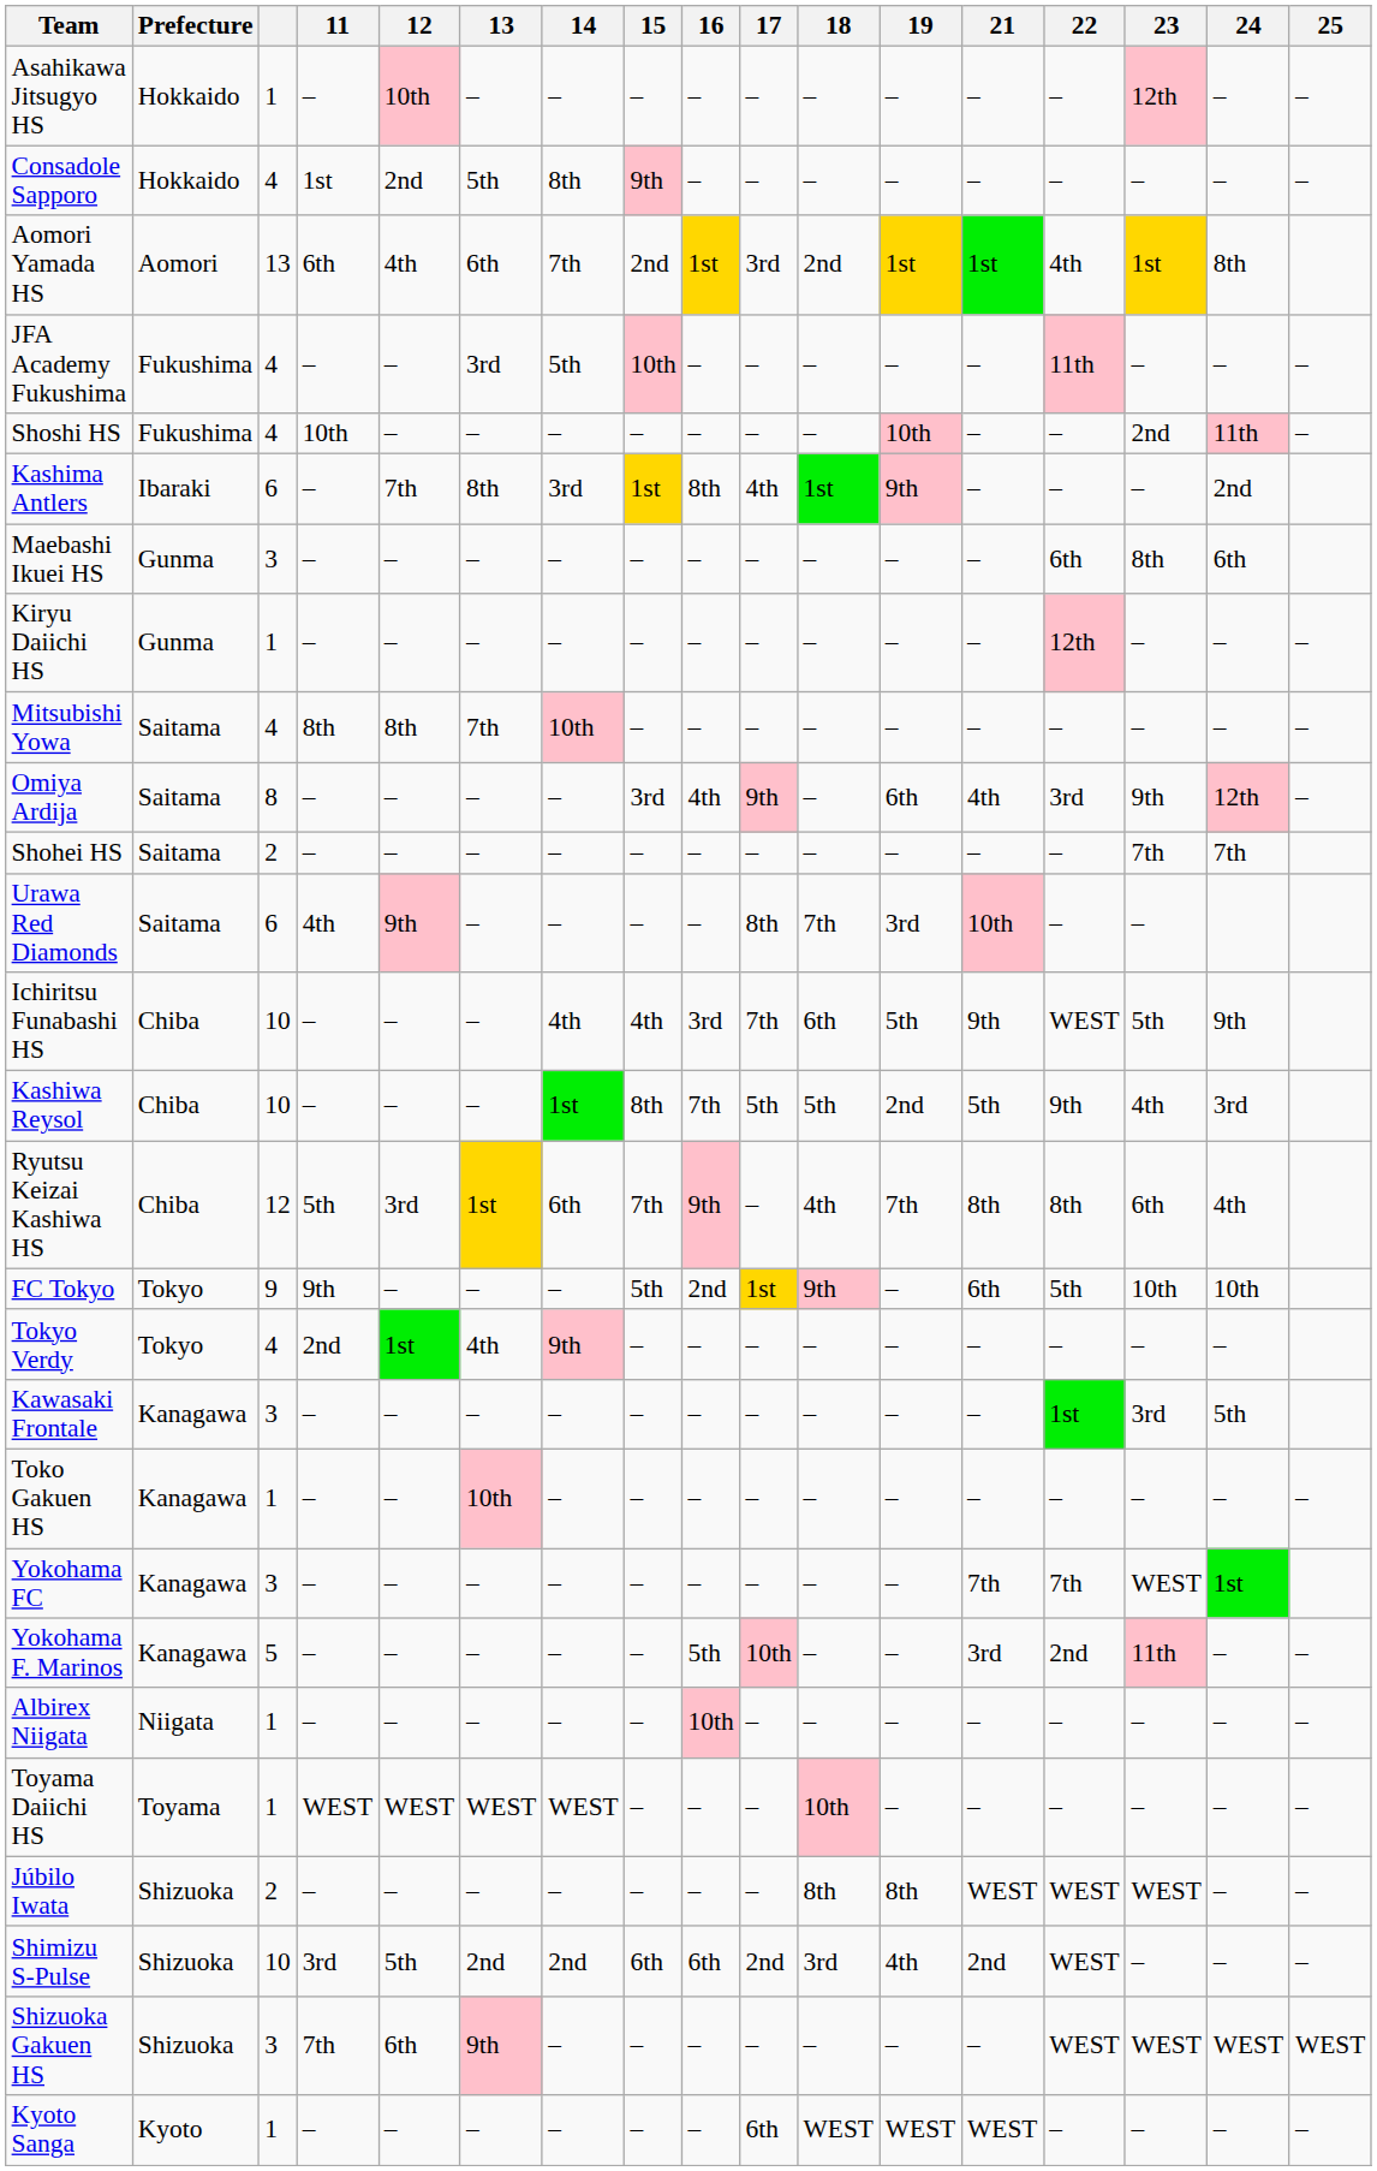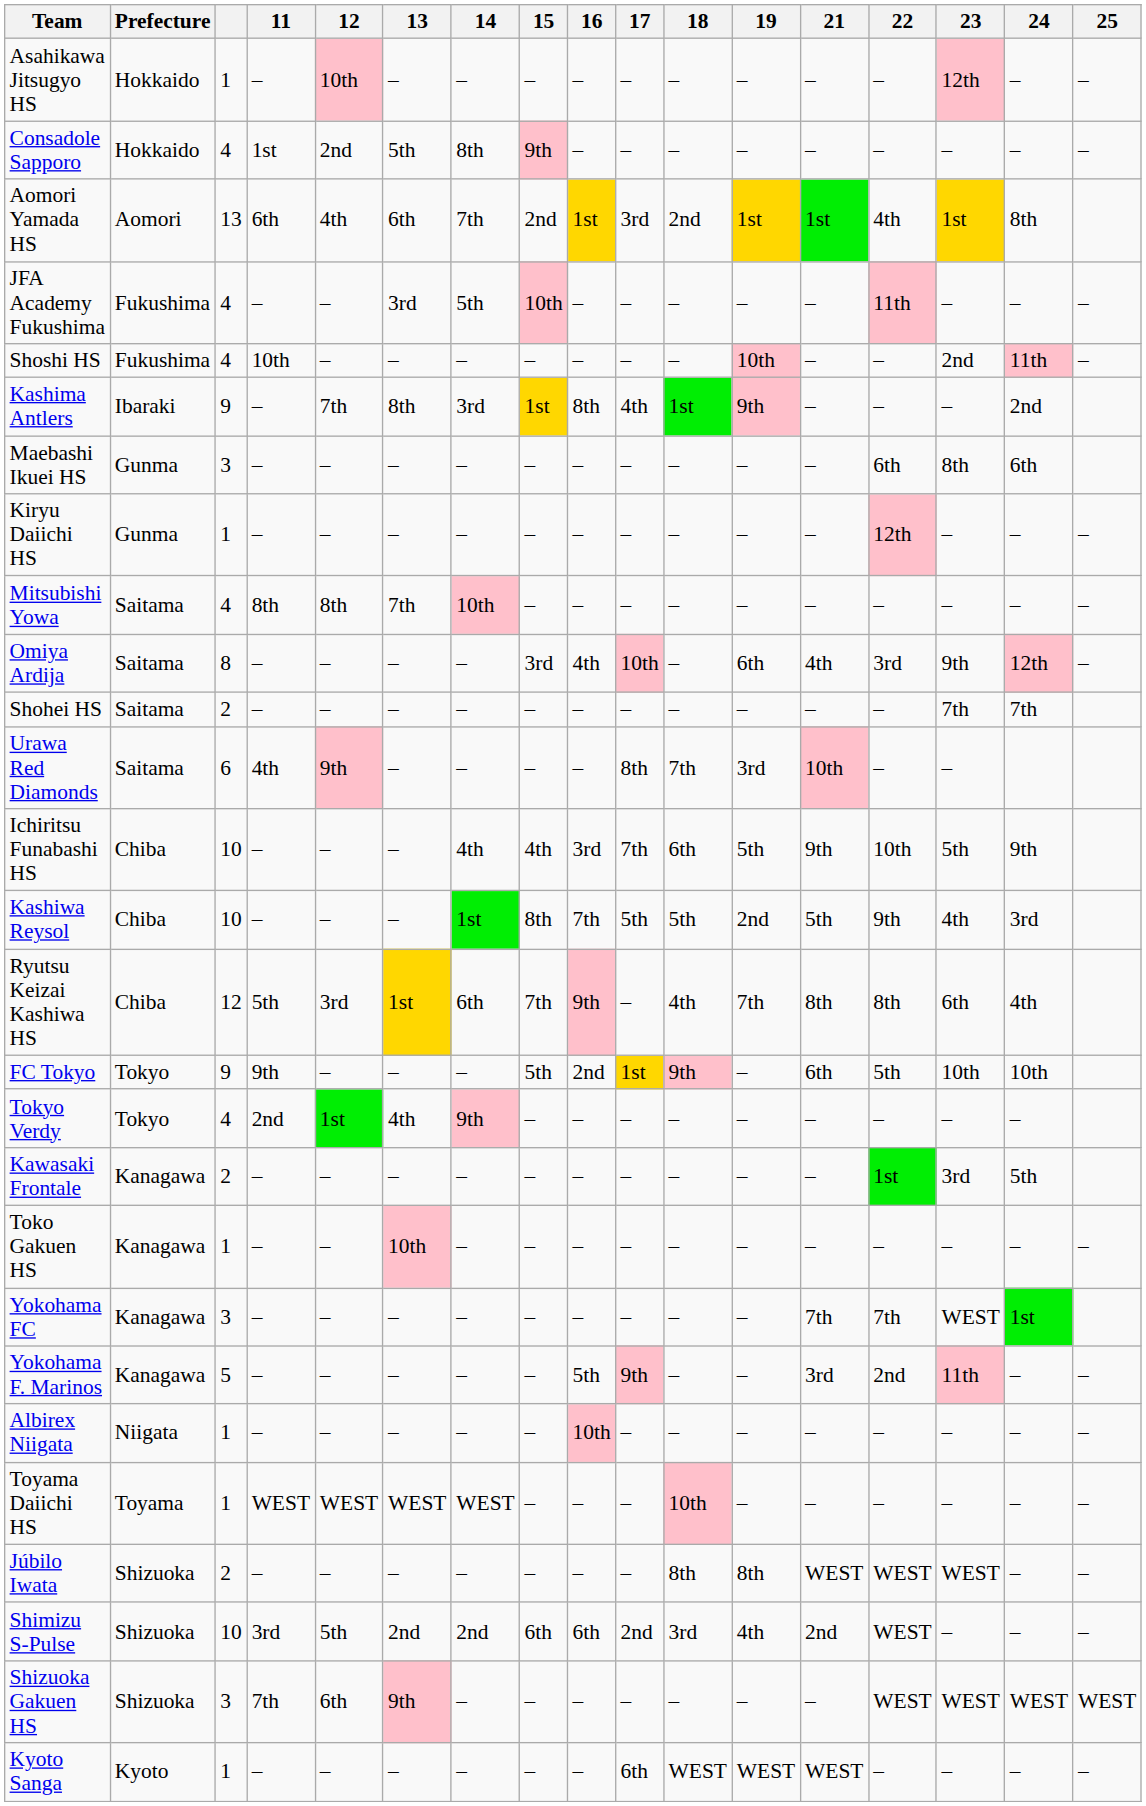Kashima Antlers | column 3: 6 -> 9
Omiya Ardija | 17: 9th -> 10th
Ichiritsu Funabashi HS | 22: WEST -> 10th
Kawasaki Frontale | column 3: 3 -> 2
Yokohama F. Marinos | 17: 10th -> 9th
